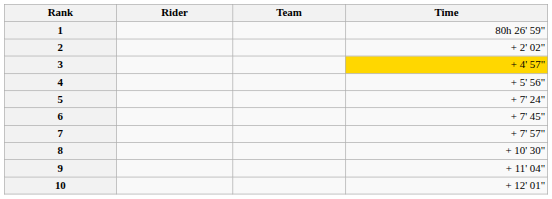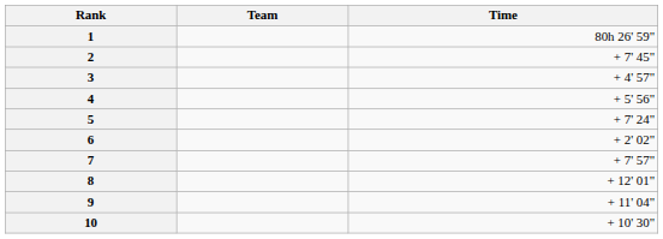- column: Rider
2 | Time: + 2' 02" -> + 7' 45"
3 | Time: gold background -> no background
6 | Time: + 7' 45" -> + 2' 02"
8 | Time: + 10' 30" -> + 12' 01"
10 | Time: + 12' 01" -> + 10' 30"
